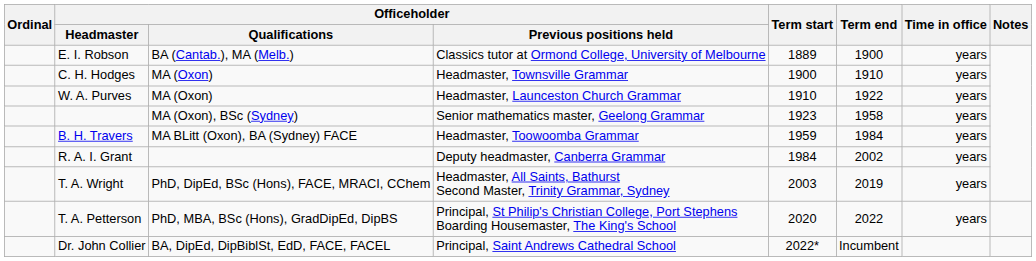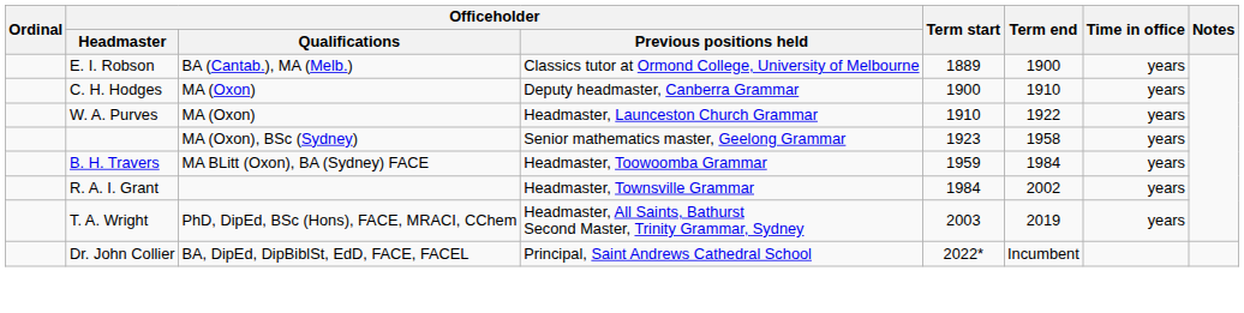C. H. Hodges | Officeholder / Previous positions held: Headmaster, Townsville Grammar -> Deputy headmaster, Canberra Grammar
R. A. I. Grant | Officeholder / Previous positions held: Deputy headmaster, Canberra Grammar -> Headmaster, Townsville Grammar
- row: T. A. Petterson | PhD, MBA, BSc (Hons), GradDipEd, DipBS | Principal, St Philip's Christian College, Port Stephens Boarding Housemaster, The King's School | 2020 | 2022 | years
